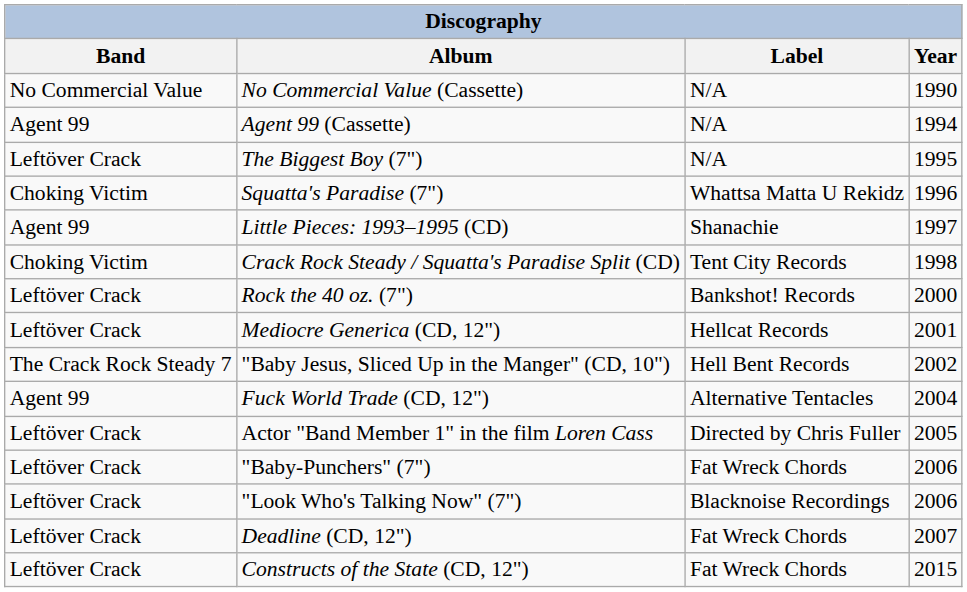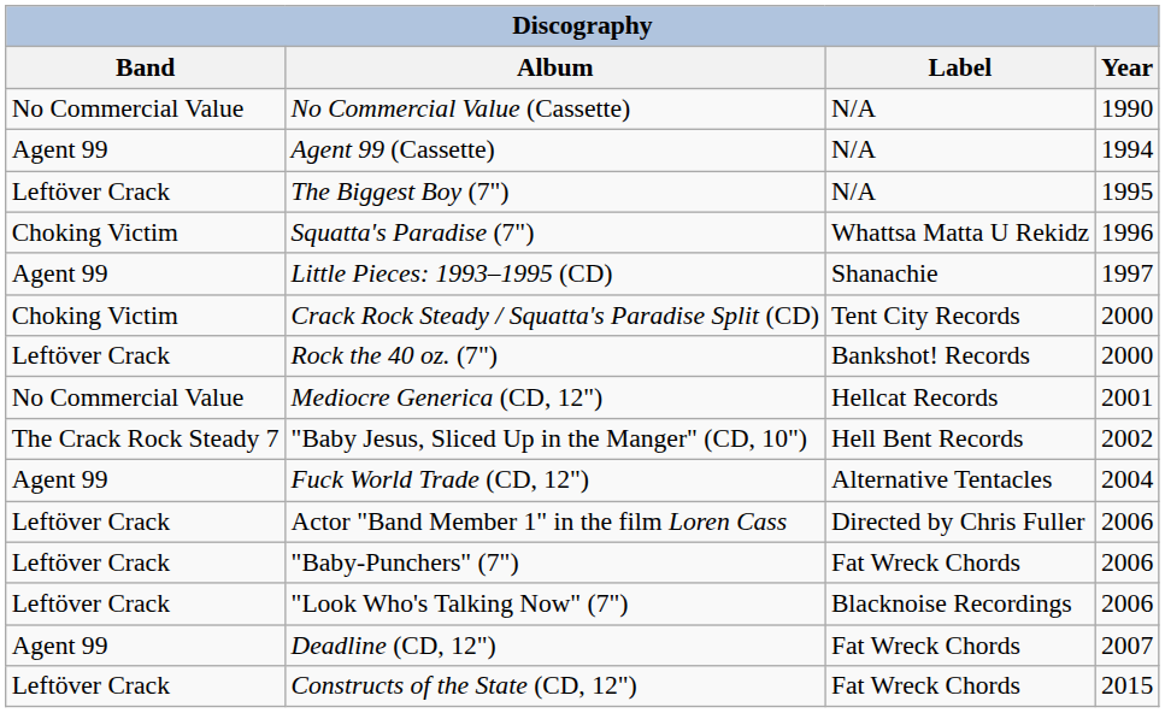Crack Rock Steady / Squatta's Paradise Split (CD) | Year: 1998 -> 2000
Mediocre Generica (CD, 12") | Band: Leftöver Crack -> No Commercial Value
Actor "Band Member 1" in the film Loren Cass | Year: 2005 -> 2006
Deadline (CD, 12") | Band: Leftöver Crack -> Agent 99
